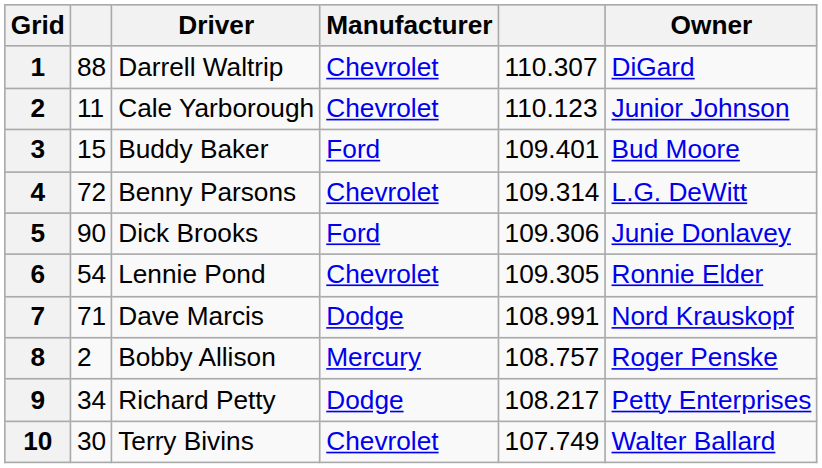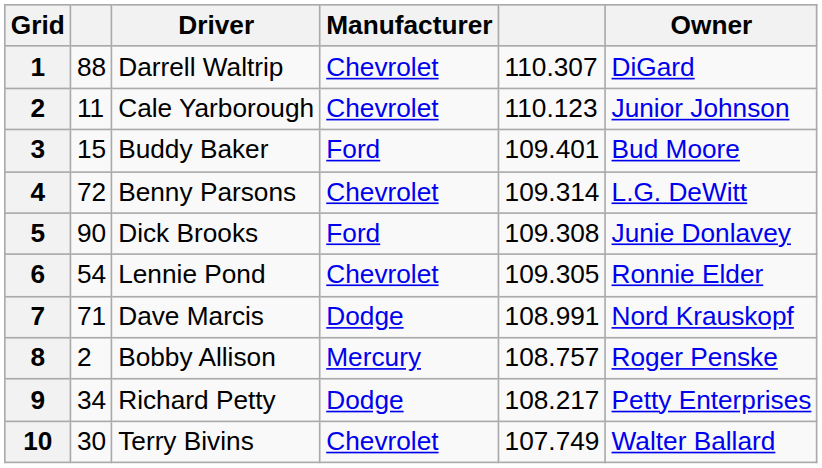Dick Brooks | column 5: 109.306 -> 109.308
